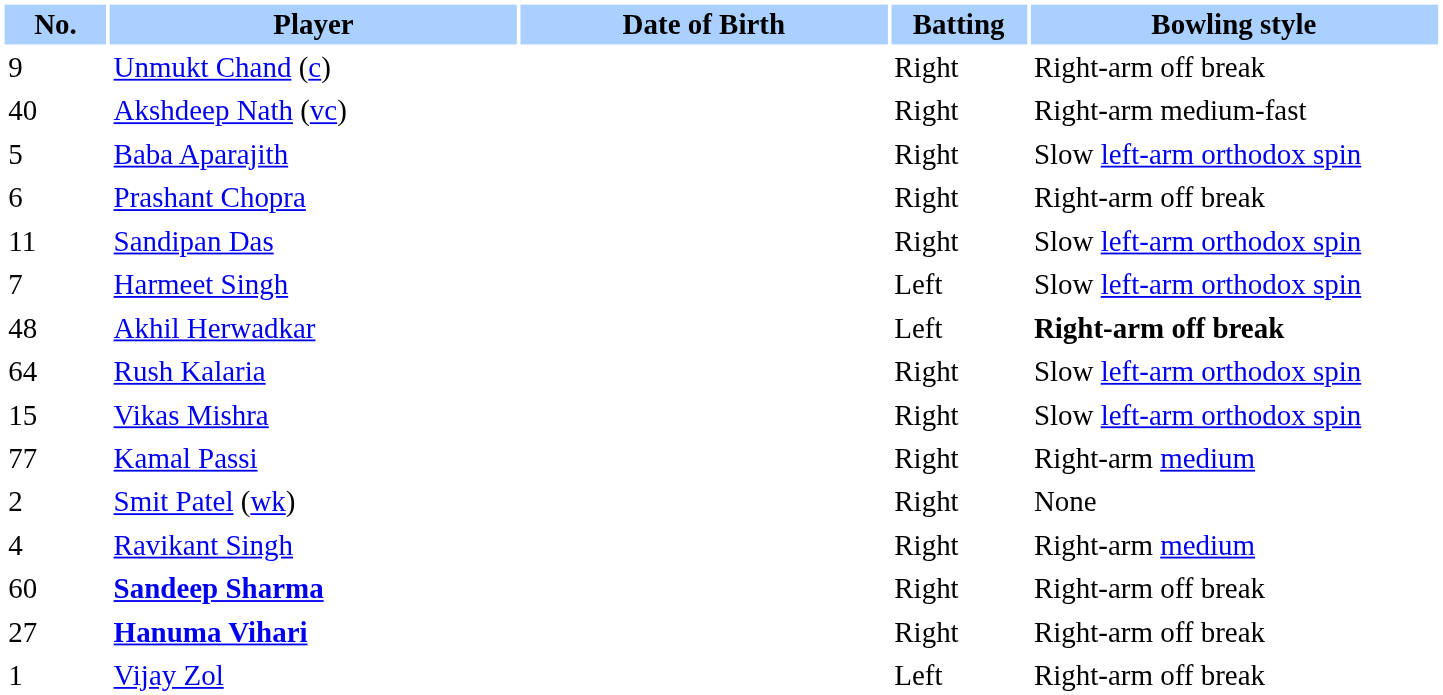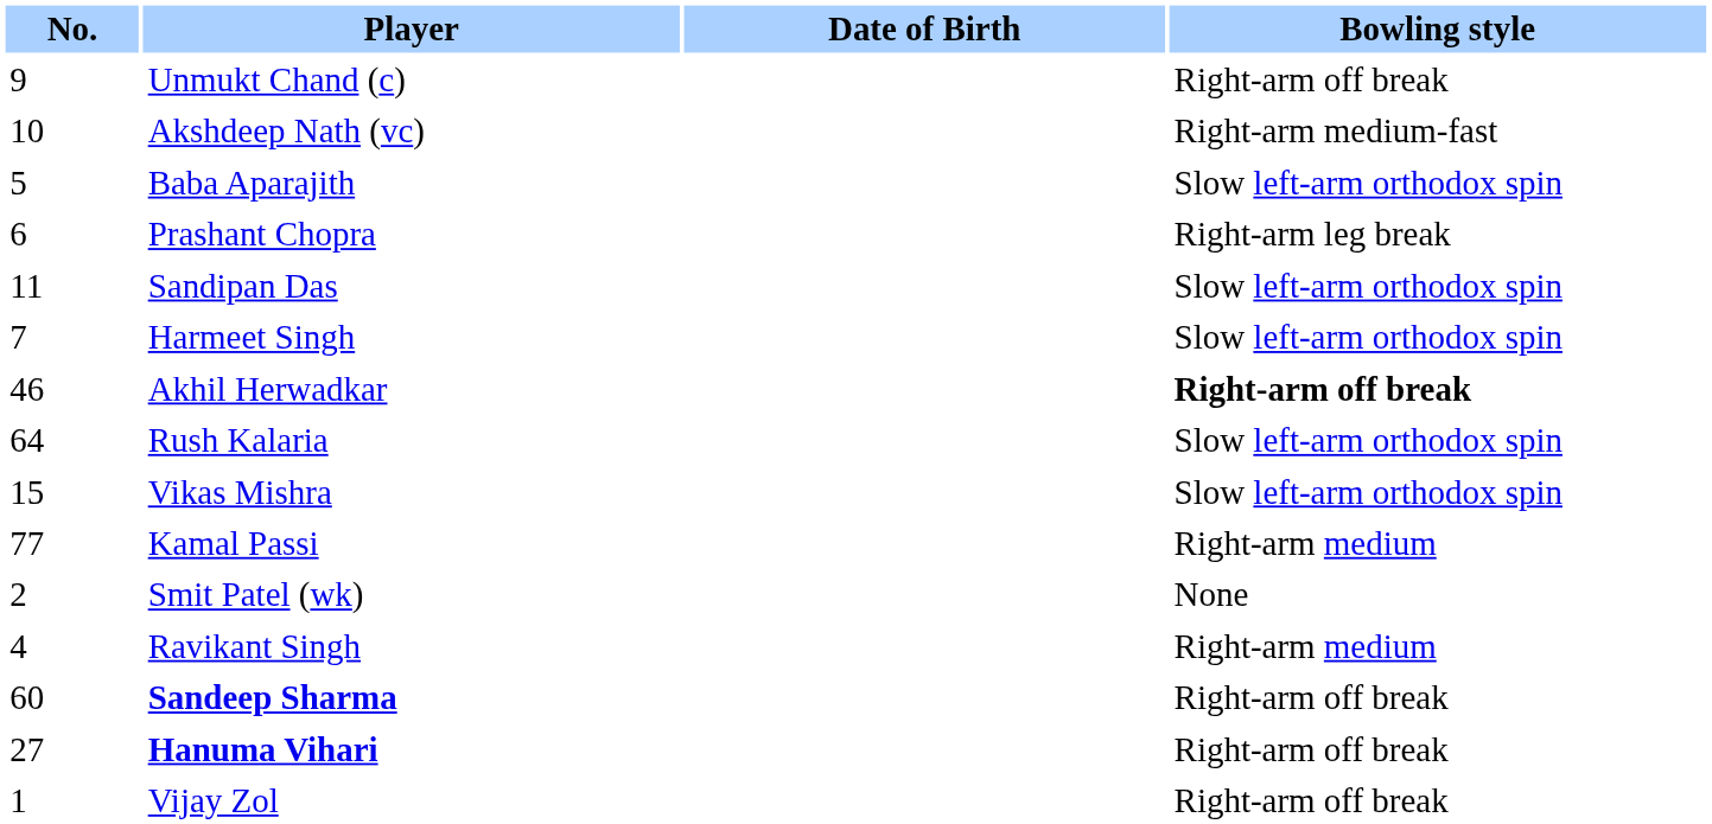- column: Batting | Right | Right | Right | Right | Right | Left | Left | Right | Right | Right | Right | Right | Right | Right | Left
Akshdeep Nath (vc) | No.: 40 -> 10
Prashant Chopra | Bowling style: Right-arm off break -> Right-arm leg break
Akhil Herwadkar | No.: 48 -> 46
